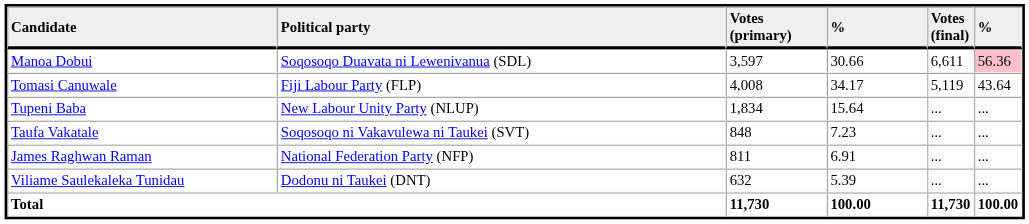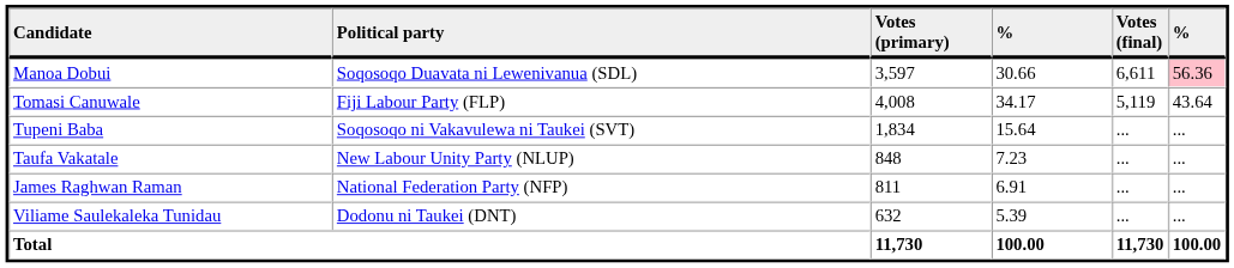Tupeni Baba | Political party: New Labour Unity Party (NLUP) -> Soqosoqo ni Vakavulewa ni Taukei (SVT)
Taufa Vakatale | Political party: Soqosoqo ni Vakavulewa ni Taukei (SVT) -> New Labour Unity Party (NLUP)
